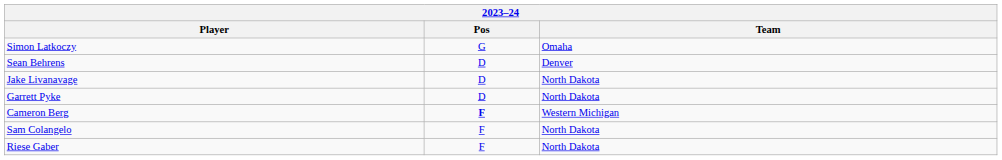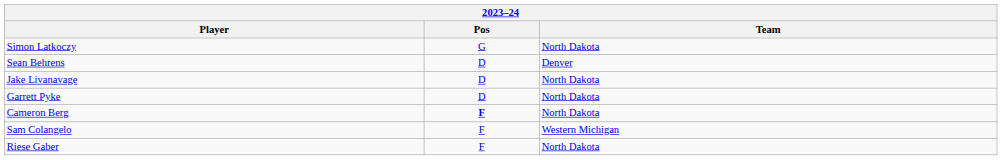Simon Latkoczy | Team: Omaha -> North Dakota
Cameron Berg | Team: Western Michigan -> North Dakota
Sam Colangelo | Team: North Dakota -> Western Michigan
